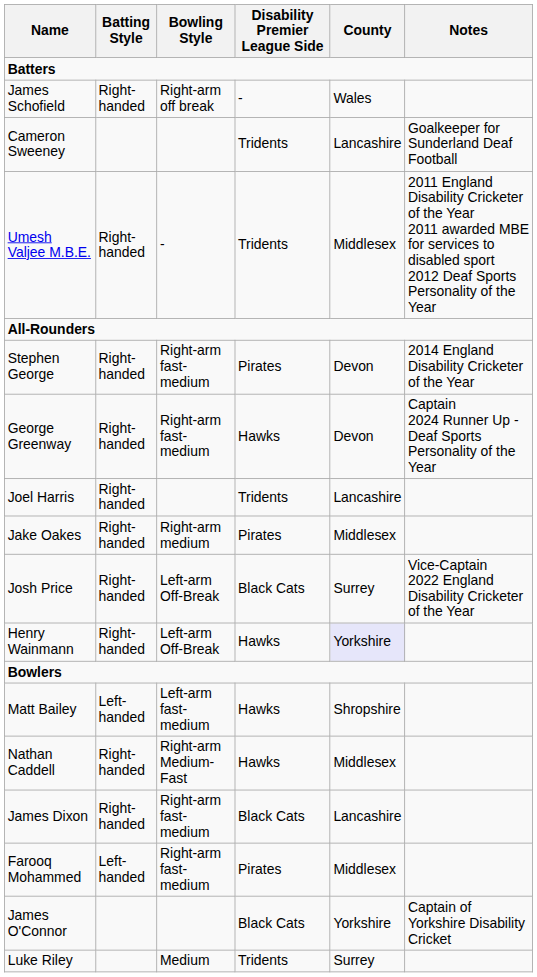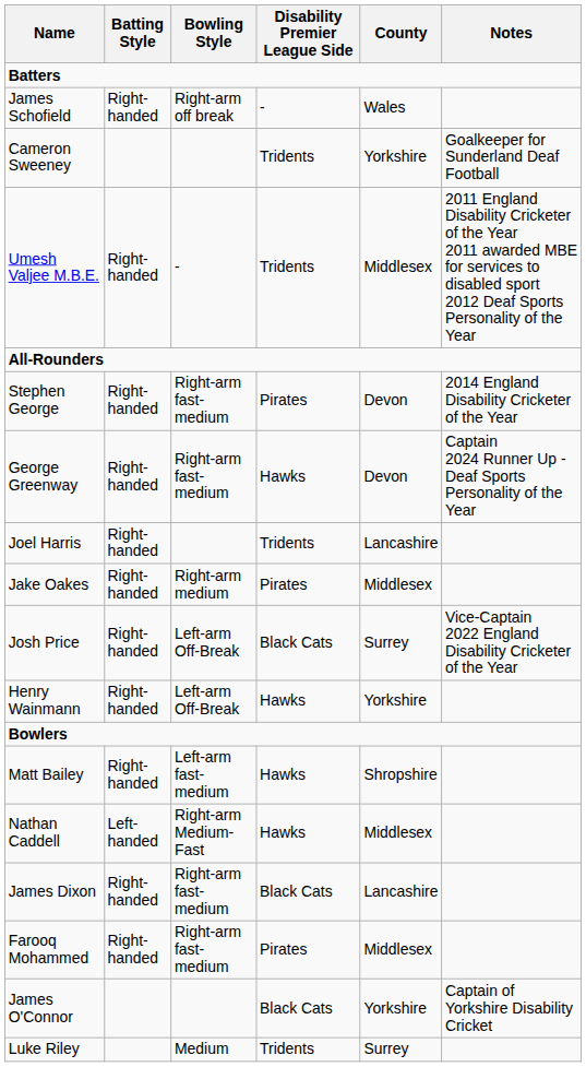Cameron Sweeney | County: Lancashire -> Yorkshire
Henry Wainmann | County: lavender background -> no background
Matt Bailey | Batting Style: Left-handed -> Right-handed
Nathan Caddell | Batting Style: Right-handed -> Left-handed
Farooq Mohammed | Batting Style: Left-handed -> Right-handed
